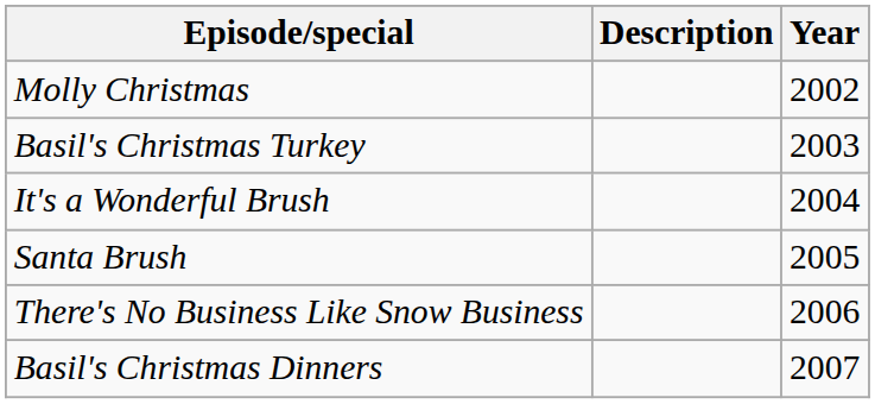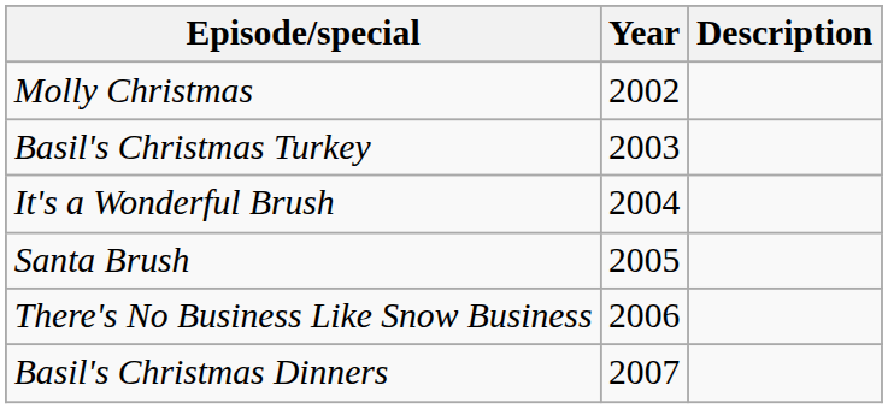columns swapped: Year <-> Description
